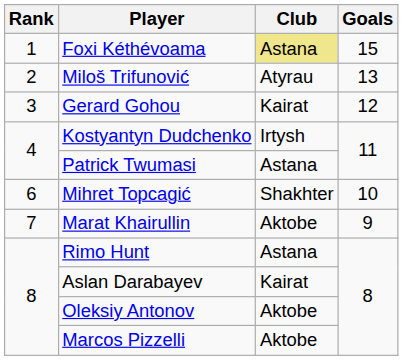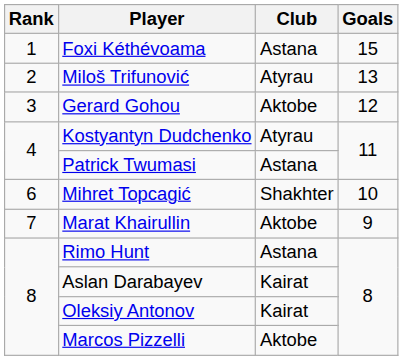Foxi Kéthévoama | Club: khaki background -> no background
Gerard Gohou | Club: Kairat -> Aktobe
Kostyantyn Dudchenko | Club: Irtysh -> Atyrau
Oleksiy Antonov | Club: Aktobe -> Kairat
